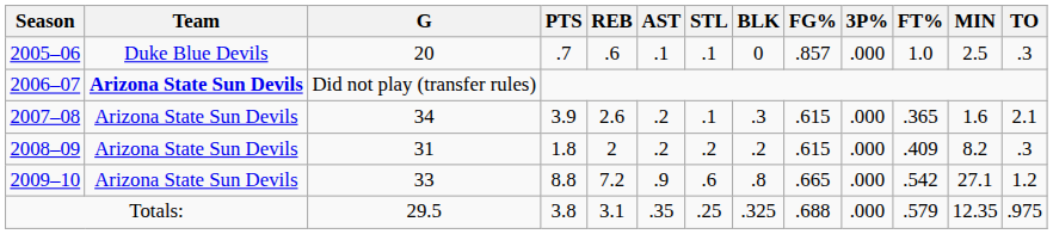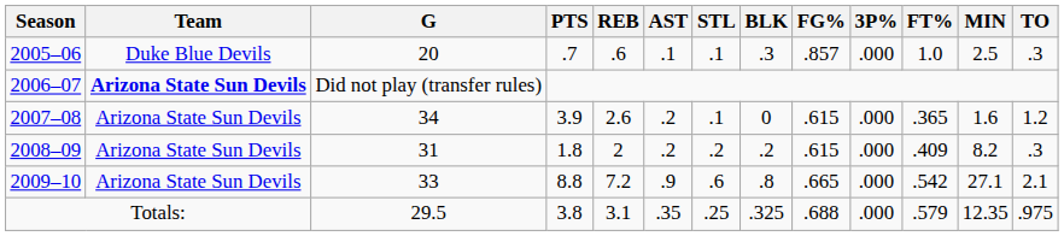2005–06 | BLK: 0 -> .3
2007–08 | BLK: .3 -> 0
2007–08 | TO: 2.1 -> 1.2
2009–10 | TO: 1.2 -> 2.1
